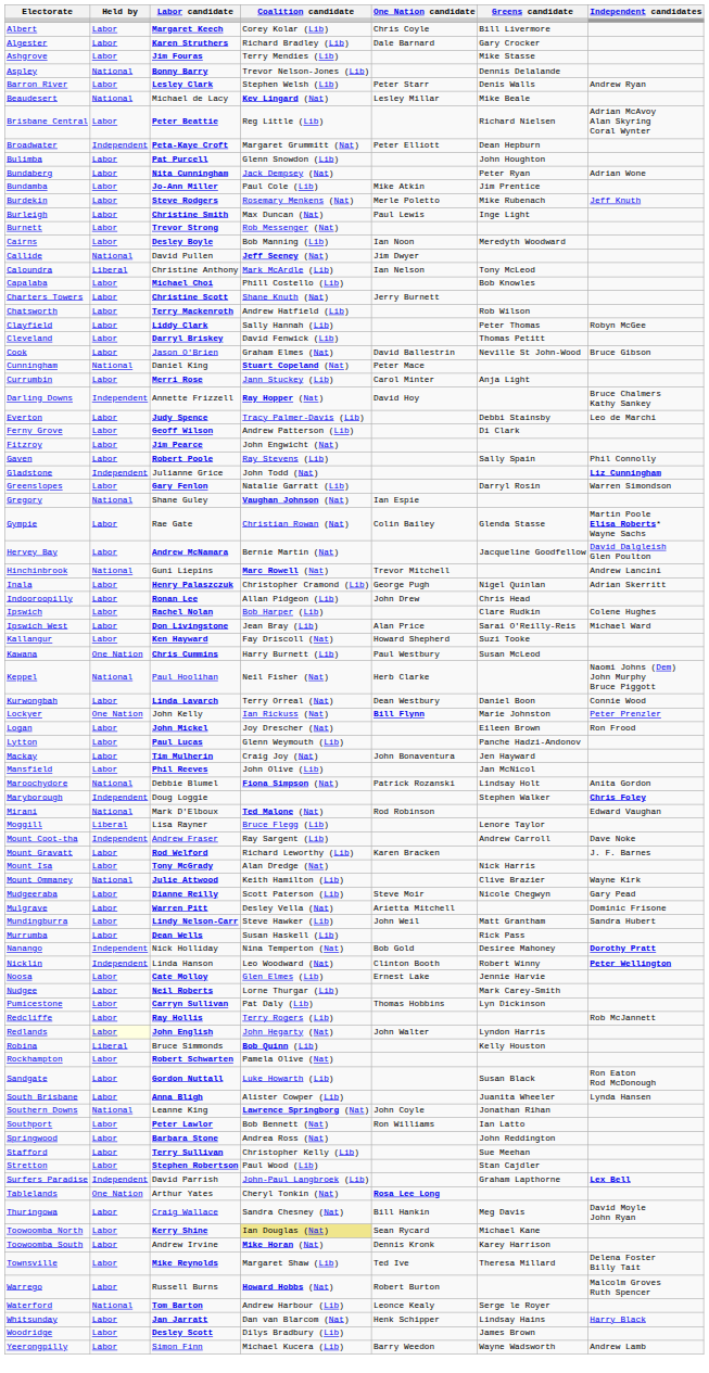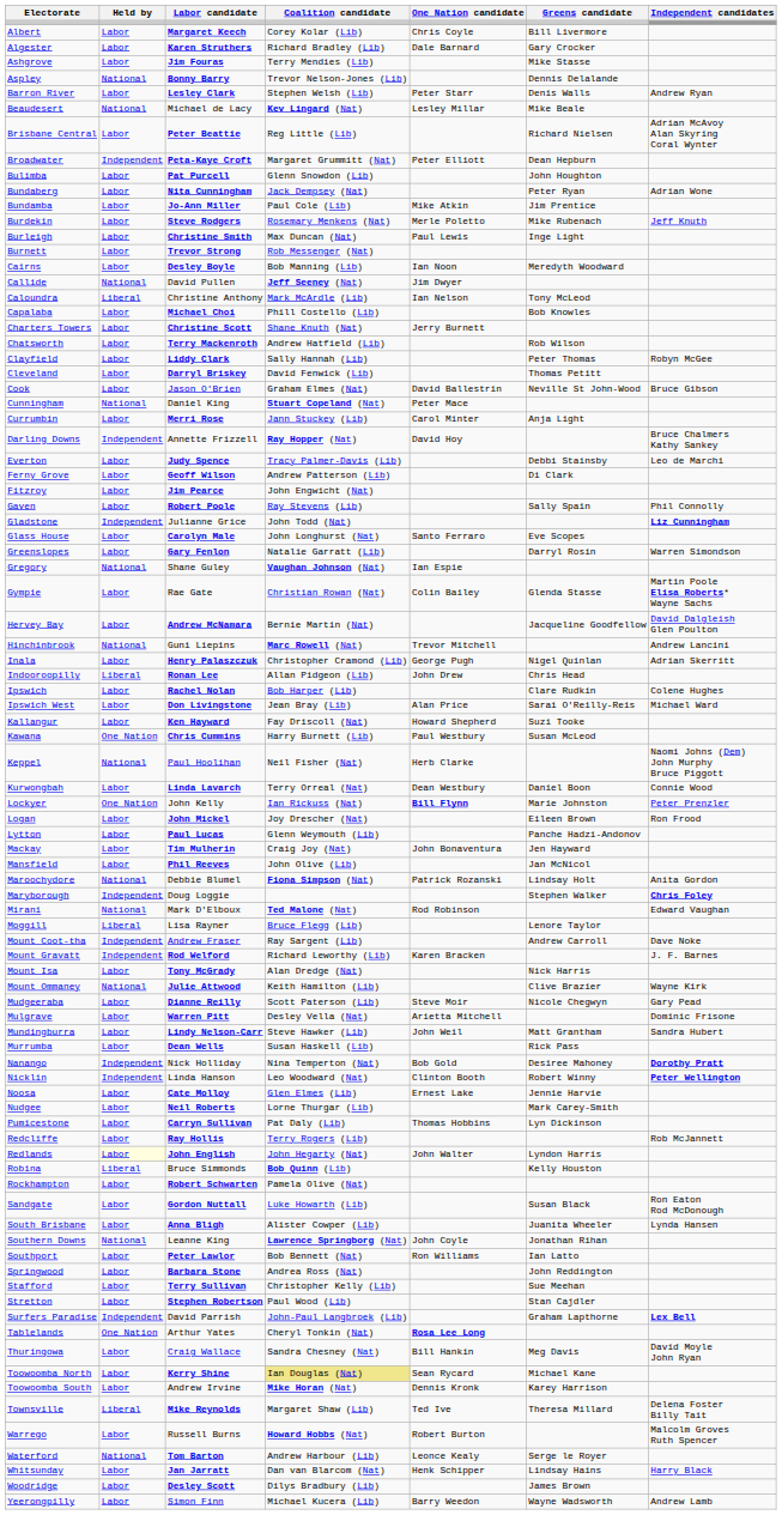+ row: Glass House | Labor | Carolyn Male | John Longhurst (Nat) | Santo Ferraro | Eve Scopes
Indooroopilly | Held by: Labor -> Liberal
Mount Gravatt | Held by: Labor -> Independent
Townsville | Held by: Labor -> Liberal
